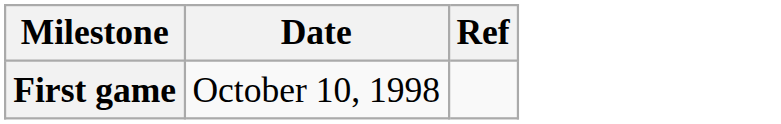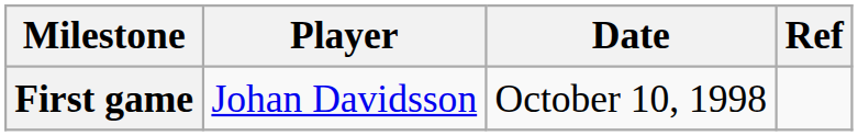+ column: Player | Johan Davidsson
